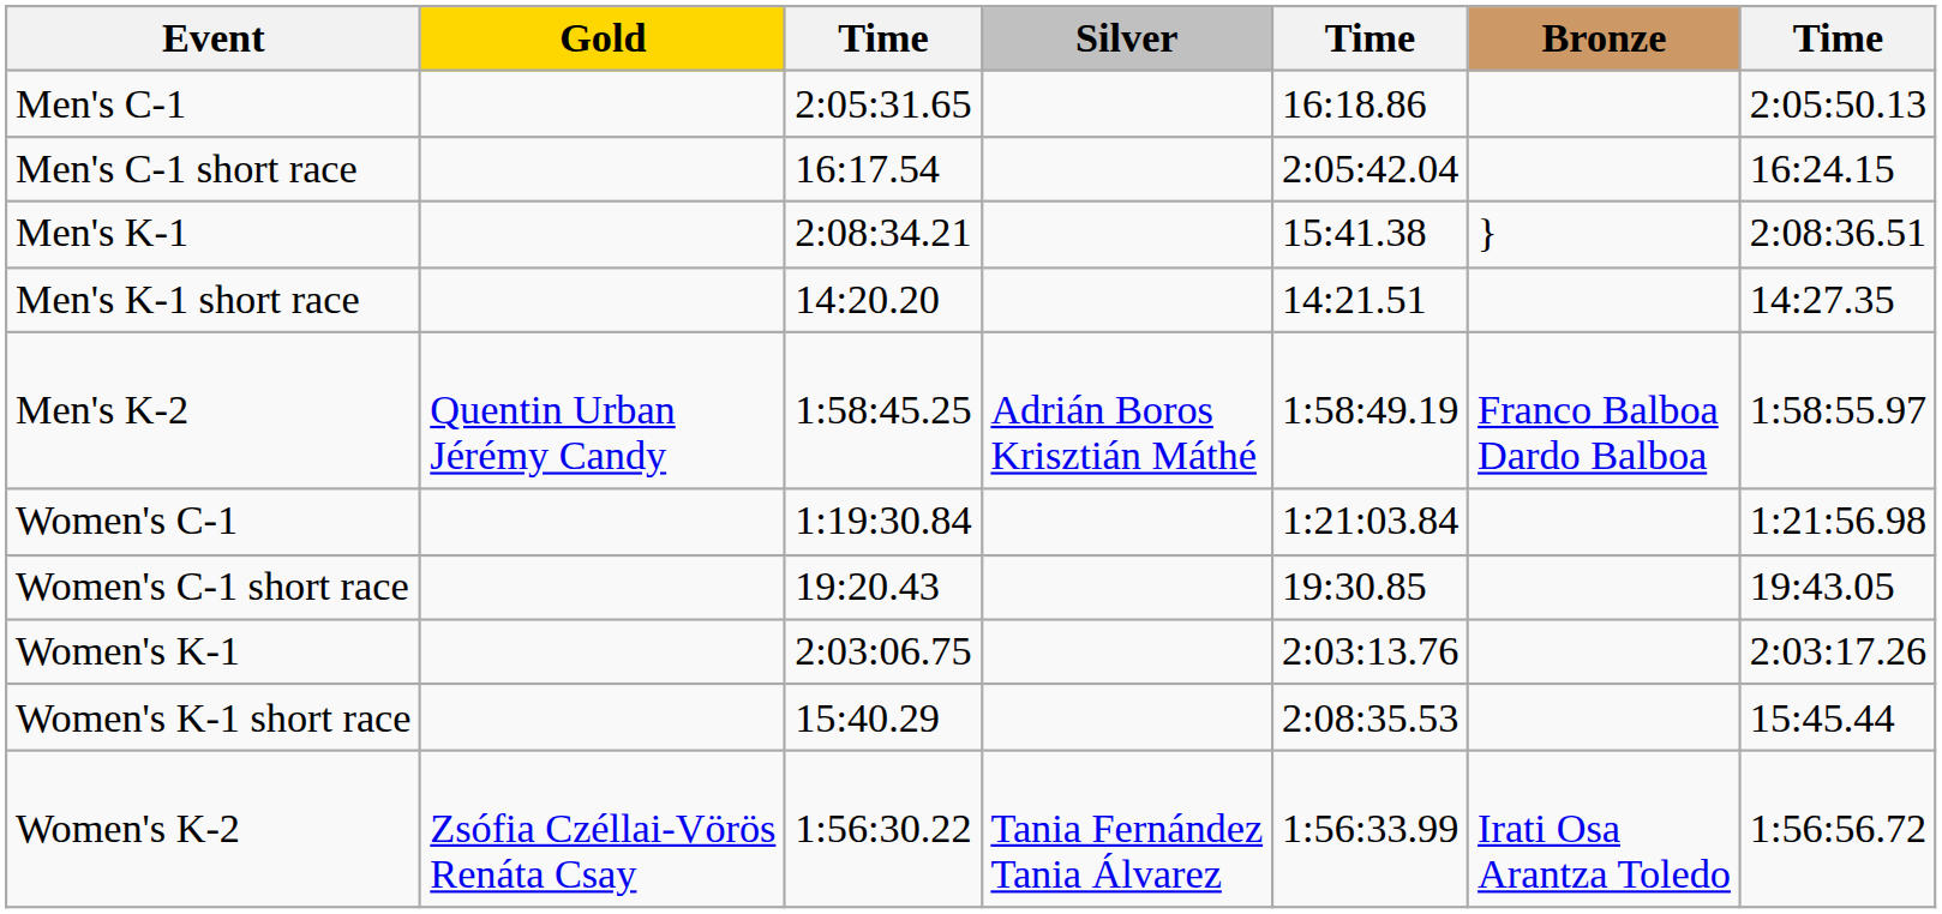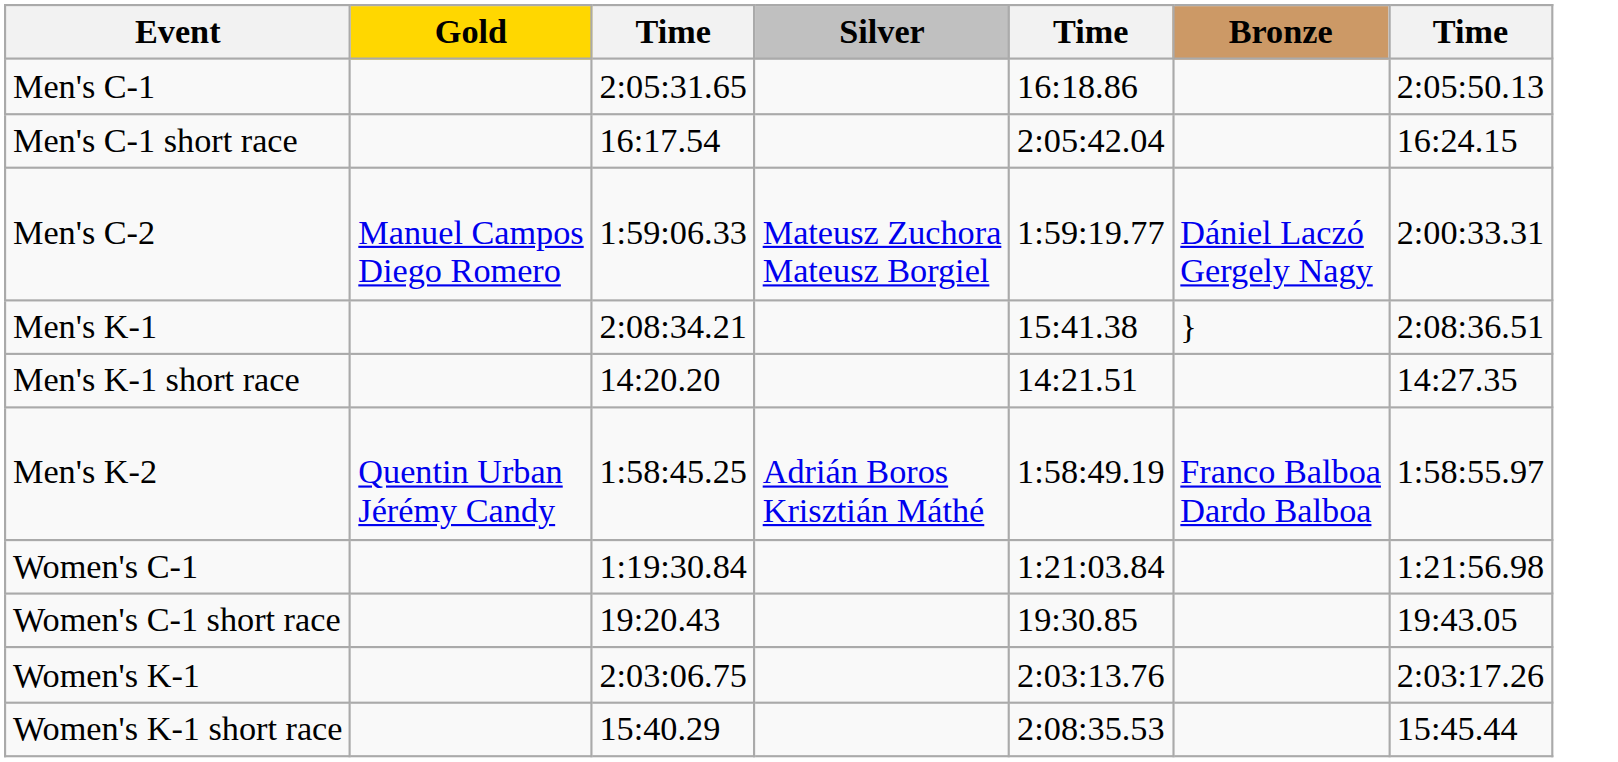+ row: Men's C-2 | Manuel Campos Diego Romero | 1:59:06.33 | Mateusz Zuchora Mateusz Borgiel | 1:59:19.77 | Dániel Laczó Gergely Nagy | 2:00:33.31
- row: Women's K-2 | Zsófia Czéllai-Vörös Renáta Csay | 1:56:30.22 | Tania Fernández Tania Álvarez | 1:56:33.99 | Irati Osa Arantza Toledo | 1:56:56.72
